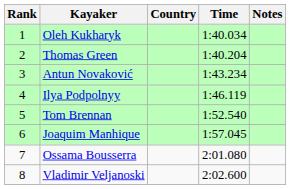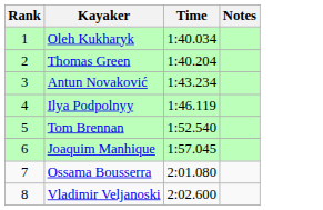- column: Country
